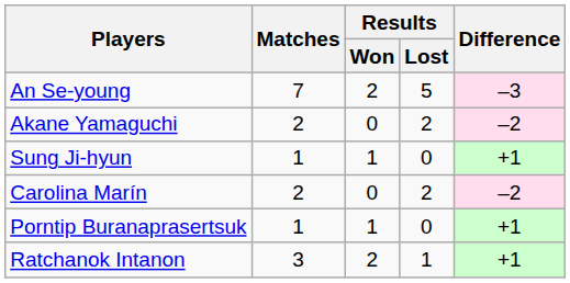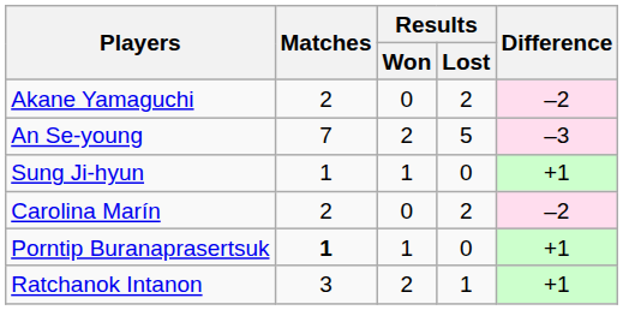rows swapped: Akane Yamaguchi <-> An Se-young
Porntip Buranaprasertsuk | Matches: normal -> bold
